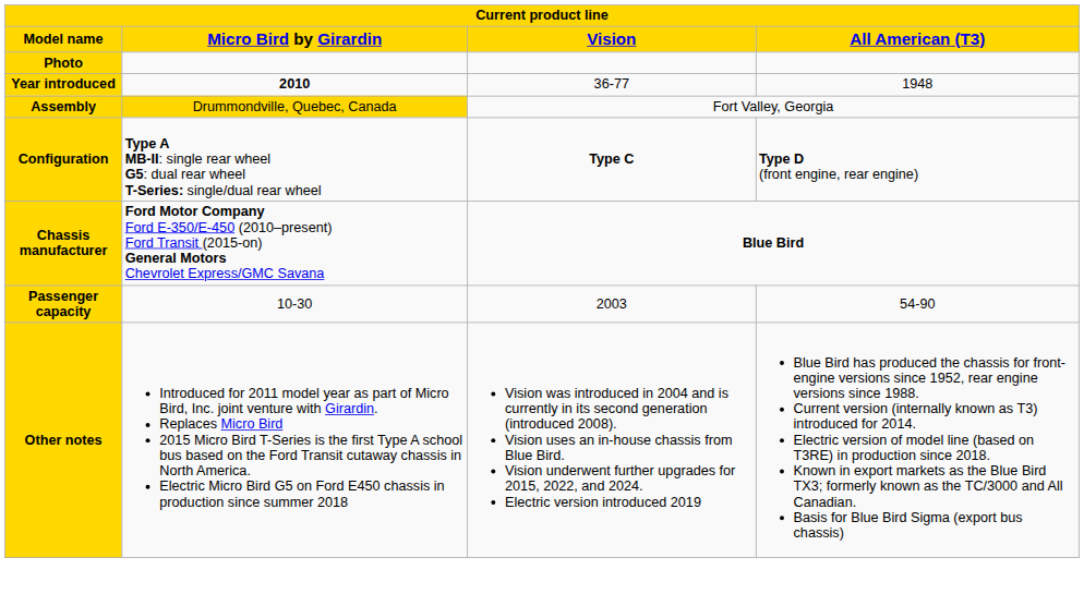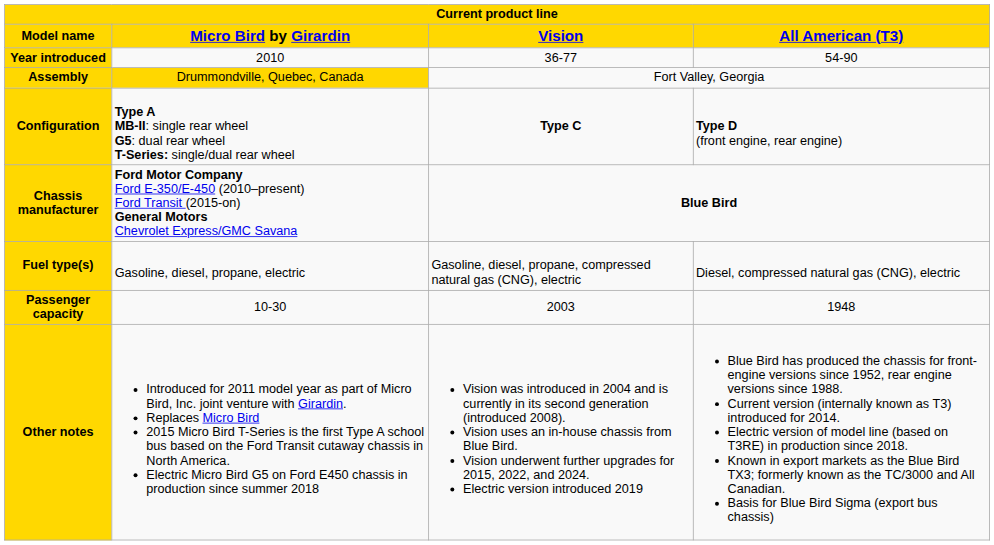- row: Photo
Year introduced | Micro Bird by Girardin: bold -> normal
Year introduced | All American (T3): 1948 -> 54-90
+ row: Fuel type(s) | Gasoline, diesel, propane, electric | Gasoline, diesel, propane, compressed natural gas (CNG), electric | Diesel, compressed natural gas (CNG), electric
Passenger capacity | All American (T3): 54-90 -> 1948
